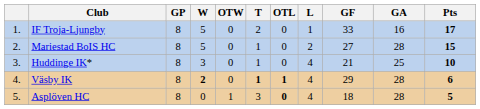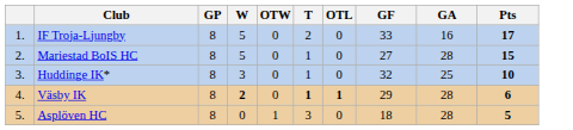- column: L | 1 | 2 | 4 | 4 | 4
Huddinge IK* | GF: 21 -> 32
Asplöven HC | OTL: bold -> normal
